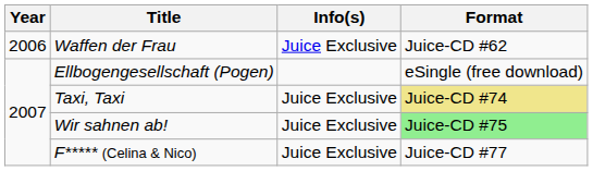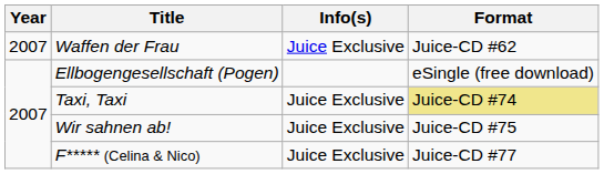Waffen der Frau | Year: 2006 -> 2007
Wir sahnen ab! | Format: lightgreen background -> no background
